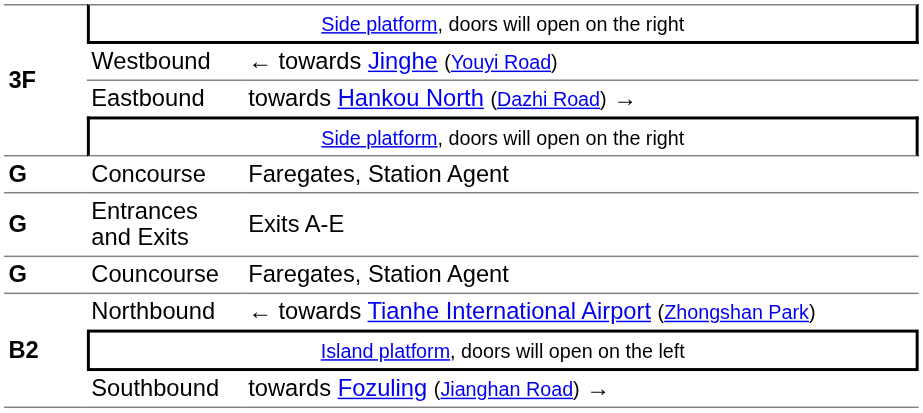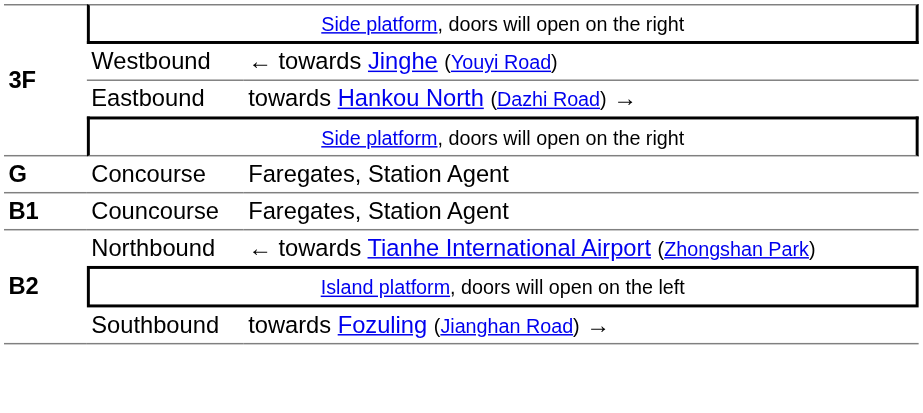- row: G | Entrances and Exits | Exits A-E
Councourse | column 1: G -> B1
